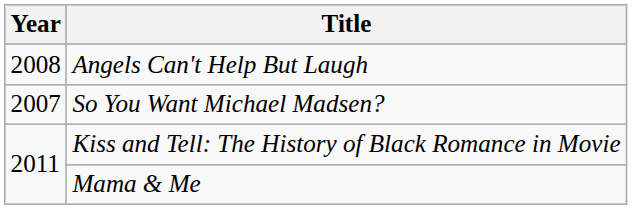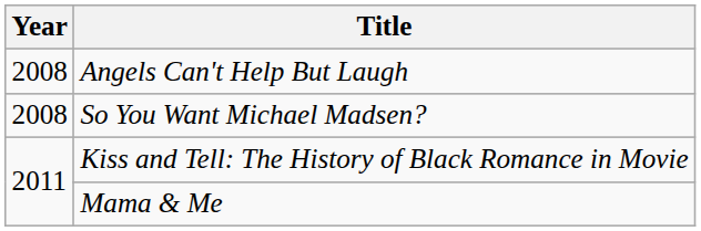So You Want Michael Madsen? | Year: 2007 -> 2008
